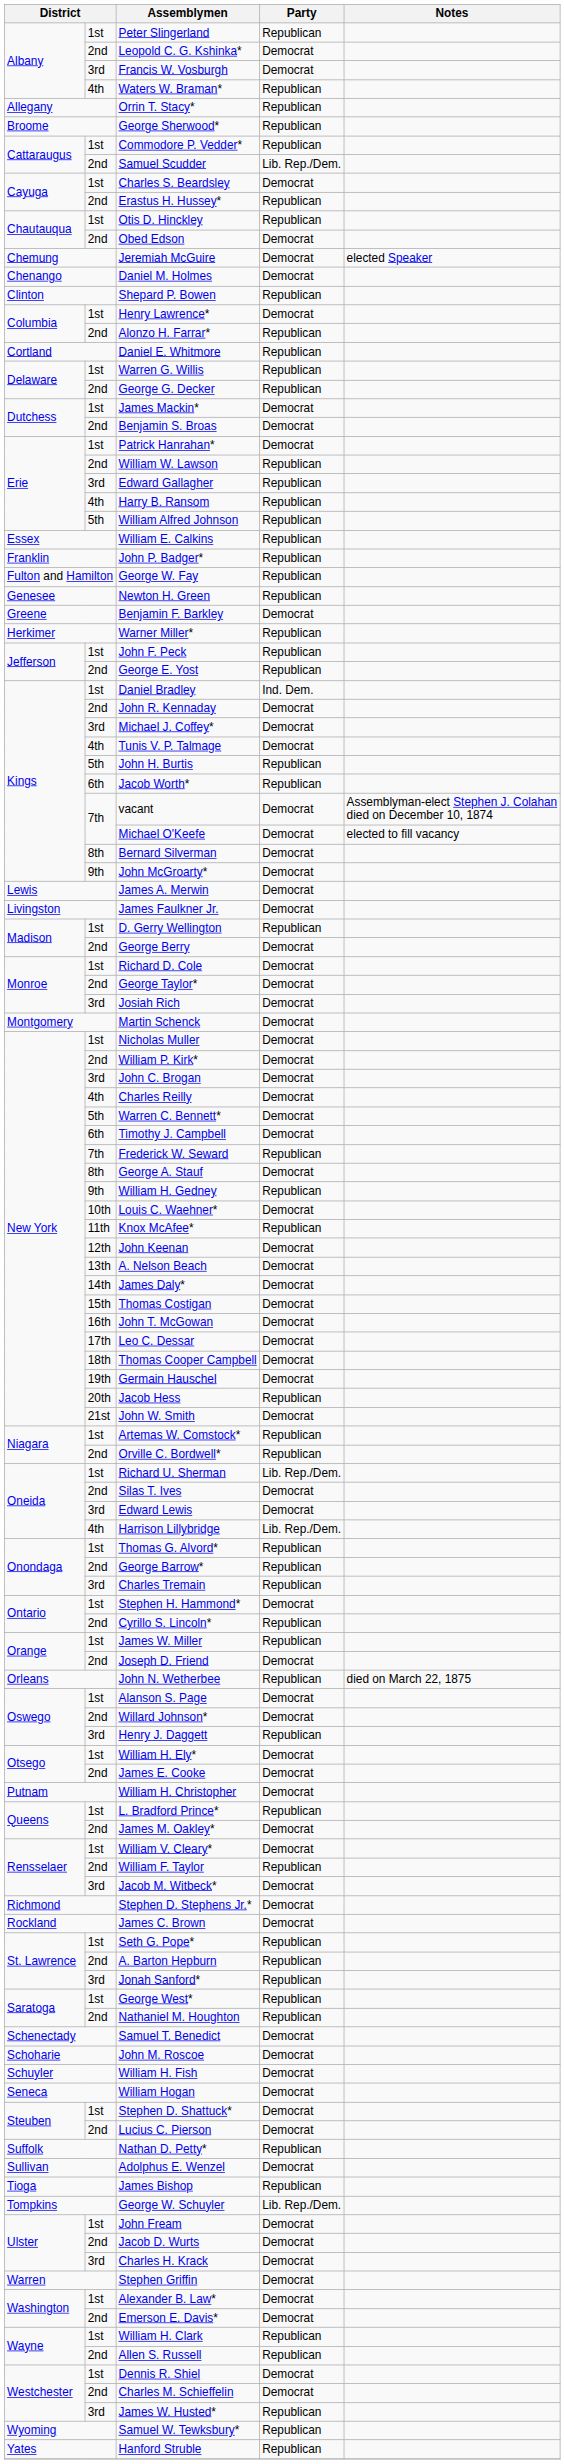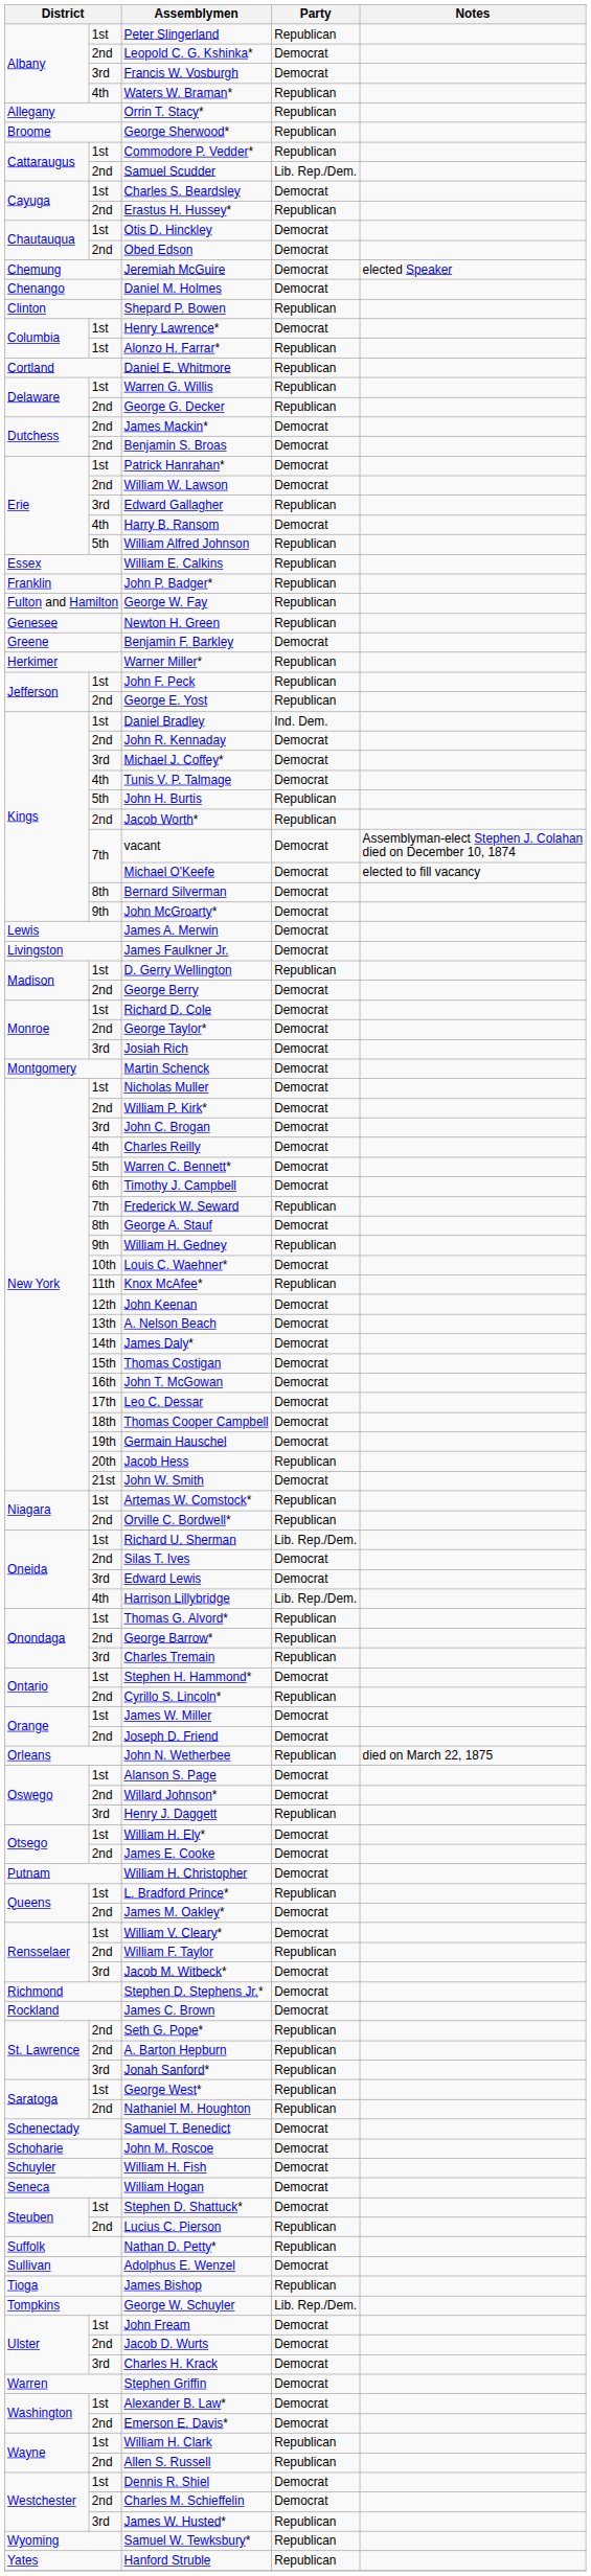Otis D. Hinckley | Party: Republican -> Democrat
Alonzo H. Farrar* | column 2: 2nd -> 1st
James Mackin* | column 2: 1st -> 2nd
William W. Lawson | Party: Republican -> Democrat
Harry B. Ransom | Party: Republican -> Democrat
Jacob Worth* | column 2: 6th -> 2nd
James W. Miller | Party: Republican -> Democrat
Seth G. Pope* | column 2: 1st -> 2nd
Lucius C. Pierson | Party: Democrat -> Republican
